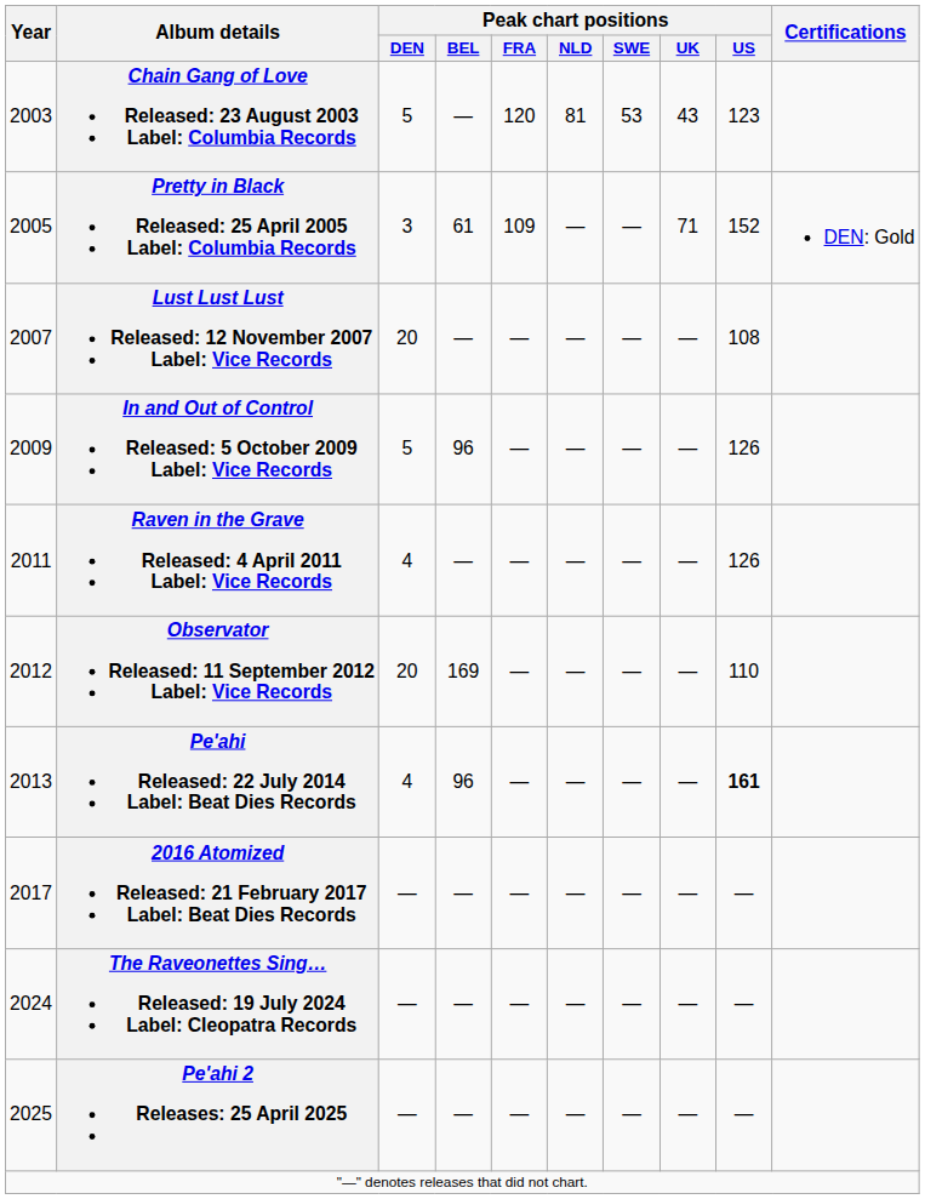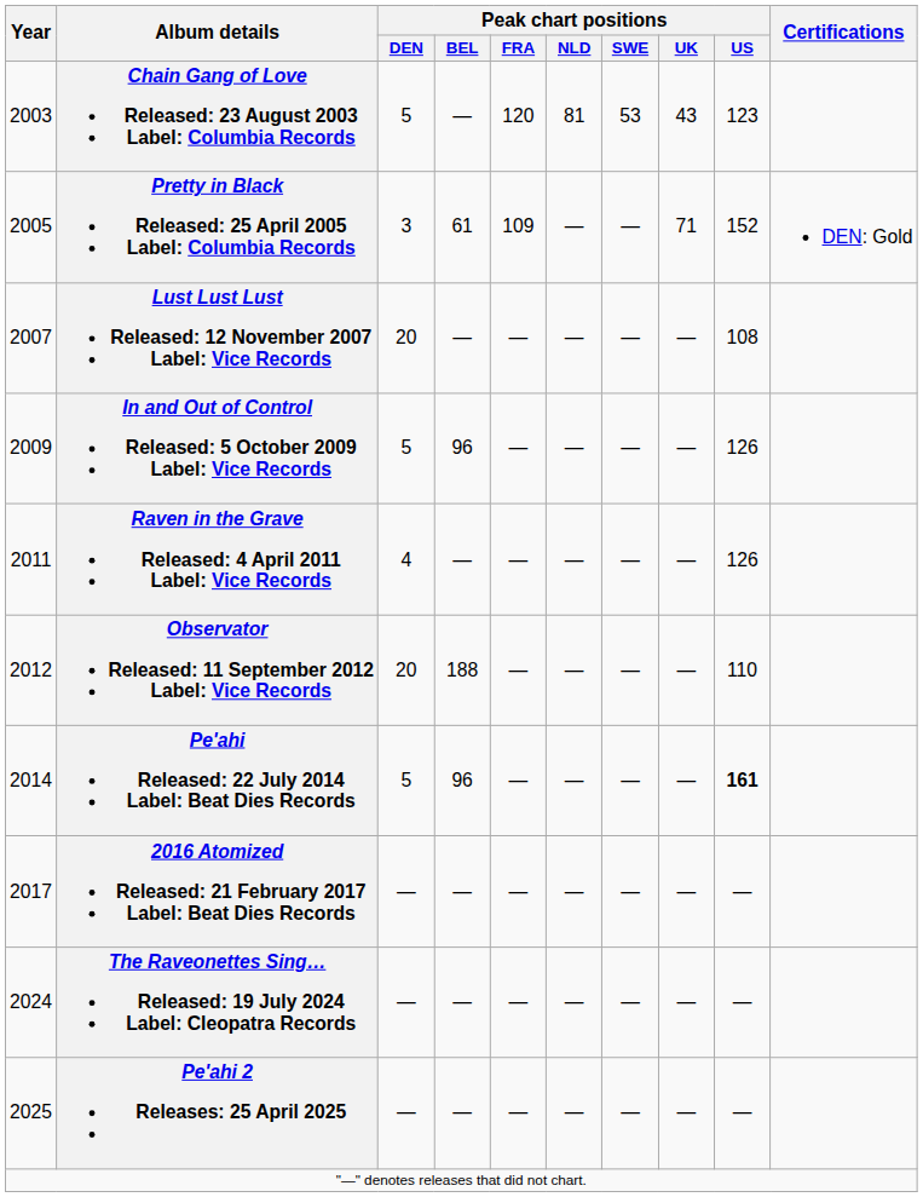Observator Released: 11 September 2012 Label: Vice Records | Peak chart positions / BEL: 169 -> 188
Pe'ahi Released: 22 July 2014 Label: Beat Dies Records | Year: 2013 -> 2014
Pe'ahi Released: 22 July 2014 Label: Beat Dies Records | Peak chart positions / DEN: 4 -> 5
